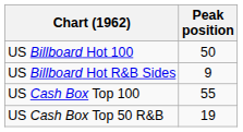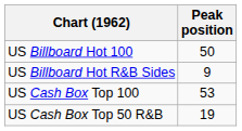US Cash Box Top 100 | Peak position: 55 -> 53
